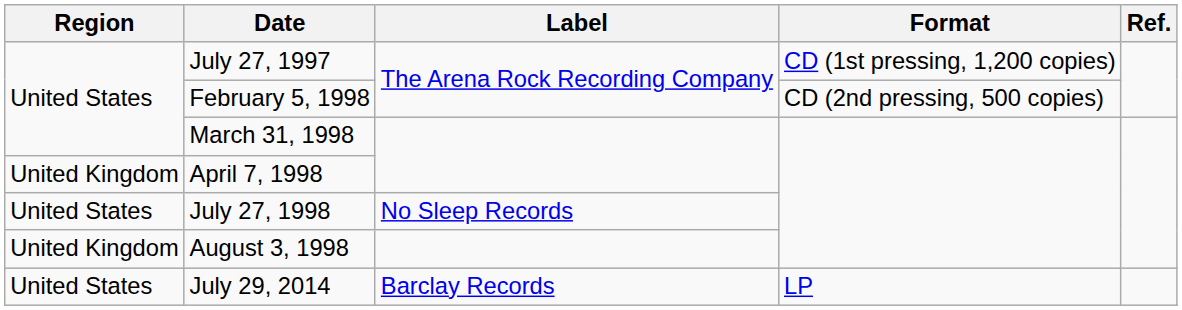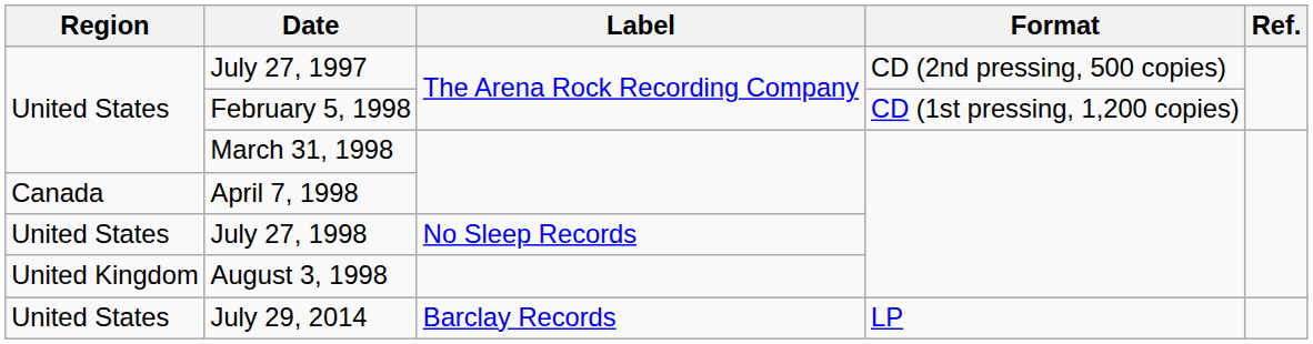July 27, 1997 | Format: CD (1st pressing, 1,200 copies) -> CD (2nd pressing, 500 copies)
February 5, 1998 | Format: CD (2nd pressing, 500 copies) -> CD (1st pressing, 1,200 copies)
April 7, 1998 | Region: United Kingdom -> Canada
